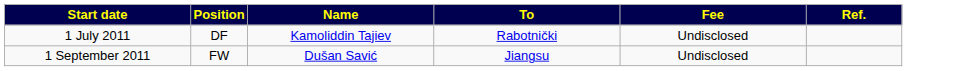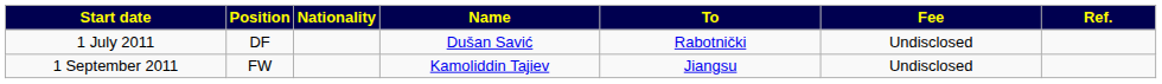+ column: Nationality
1 July 2011 | Name: Kamoliddin Tajiev -> Dušan Savić
1 September 2011 | Name: Dušan Savić -> Kamoliddin Tajiev
